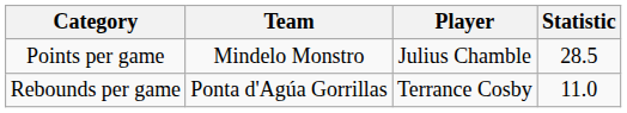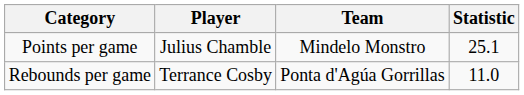columns swapped: Player <-> Team
Points per game | Statistic: 28.5 -> 25.1
